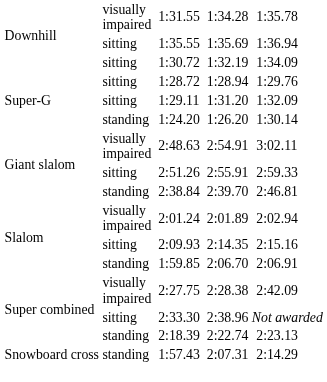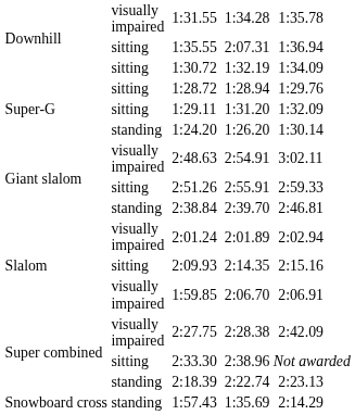1:35.55 | column 6: 1:35.69 -> 2:07.31
1:59.85 | column 2: standing -> visually impaired
1:57.43 | column 6: 2:07.31 -> 1:35.69
